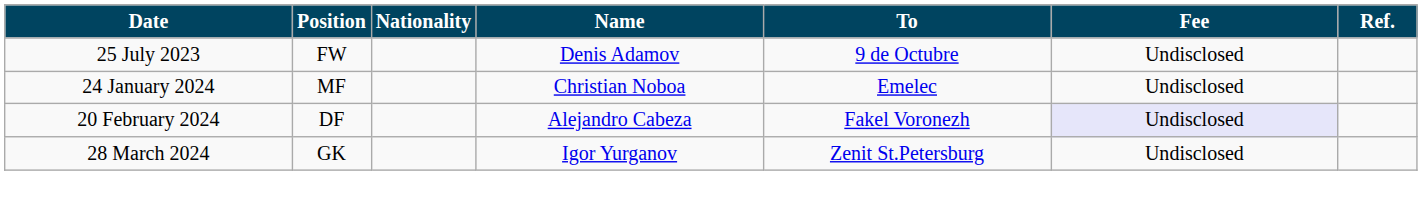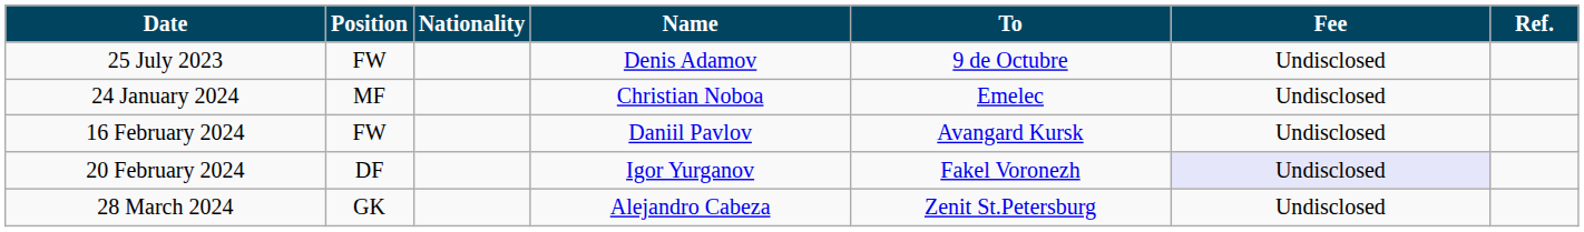+ row: 16 February 2024 | FW | Daniil Pavlov | Avangard Kursk | Undisclosed
20 February 2024 | Name: Alejandro Cabeza -> Igor Yurganov
28 March 2024 | Name: Igor Yurganov -> Alejandro Cabeza
